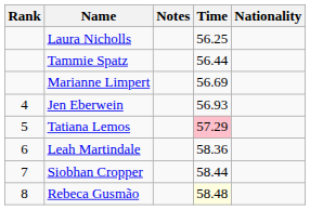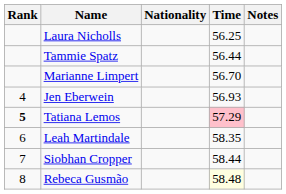columns swapped: Nationality <-> Notes
Marianne Limpert | Time: 56.69 -> 56.70
Tatiana Lemos | Rank: normal -> bold
Leah Martindale | Time: 58.36 -> 58.35
